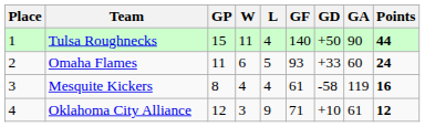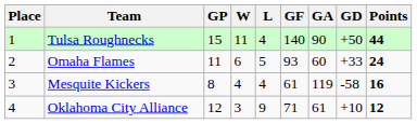columns swapped: GA <-> GD
